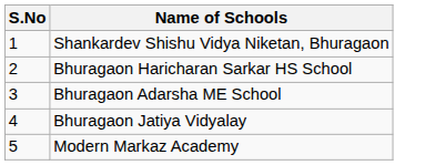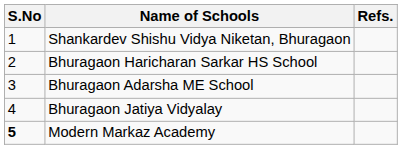+ column: Refs.
Modern Markaz Academy | S.No: normal -> bold
